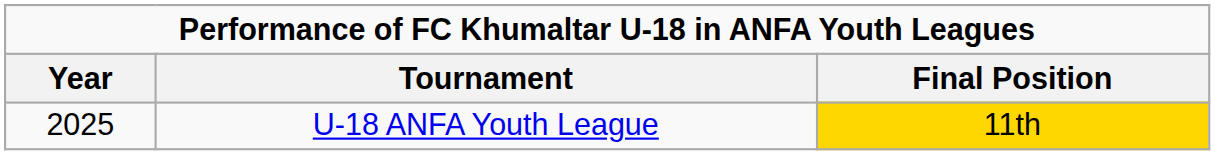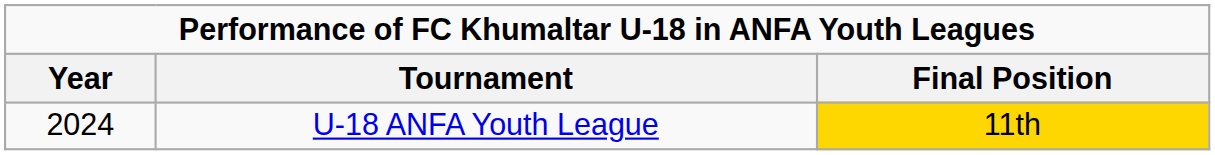U-18 ANFA Youth League | Year: 2025 -> 2024
